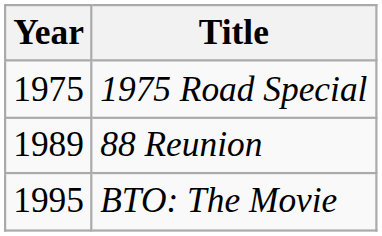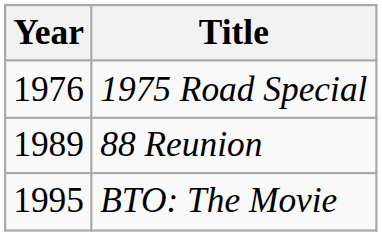1975 Road Special | Year: 1975 -> 1976
